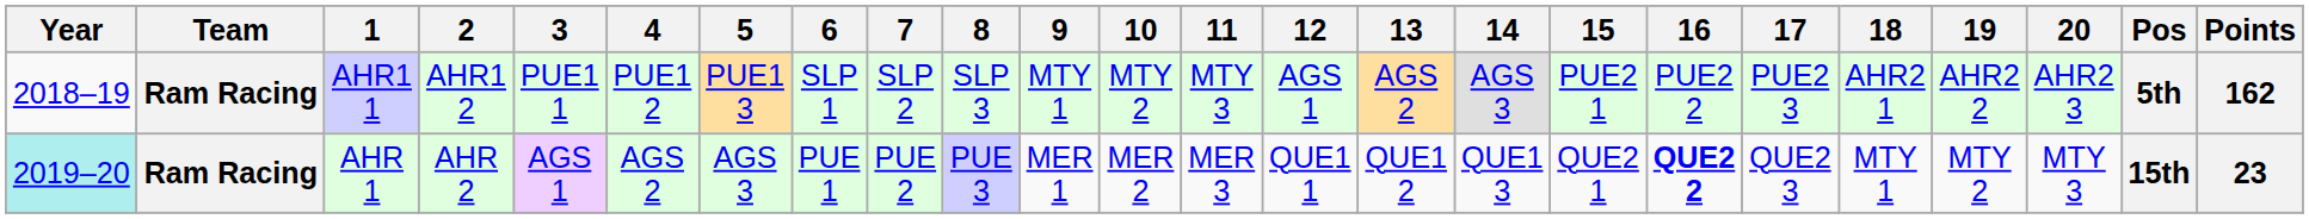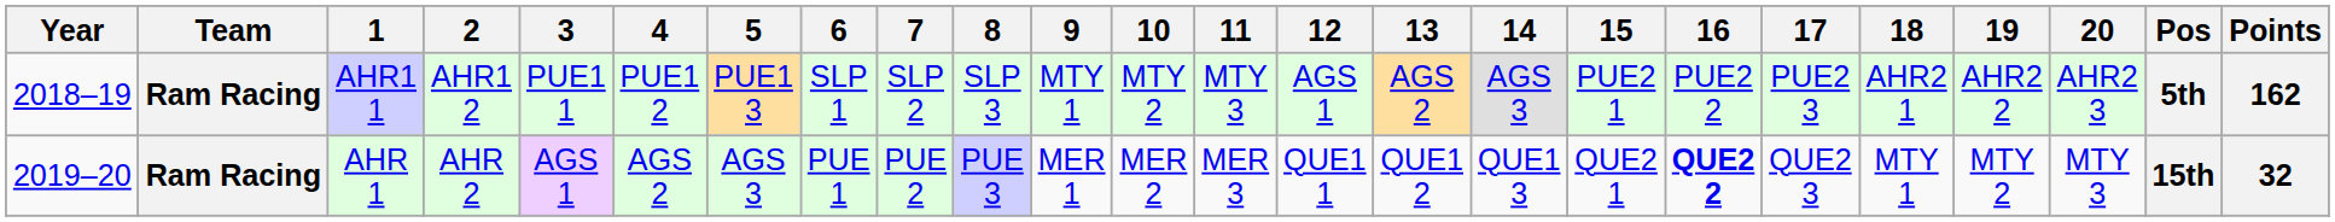AHR 1 | Year: paleturquoise background -> no background
AHR 1 | Points: 23 -> 32
